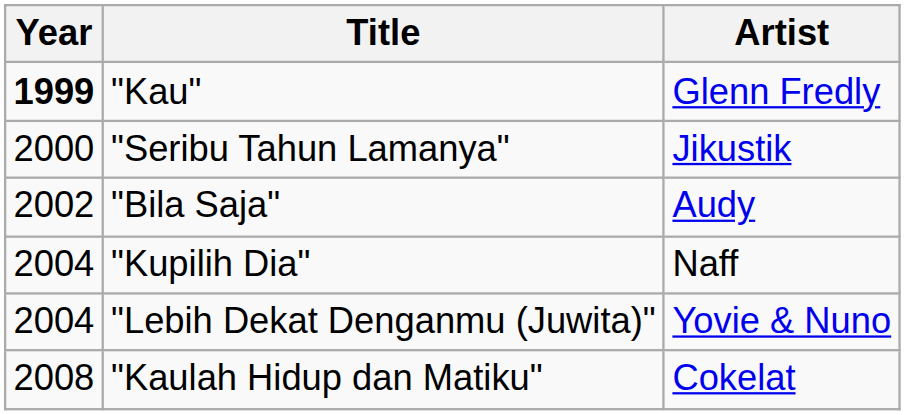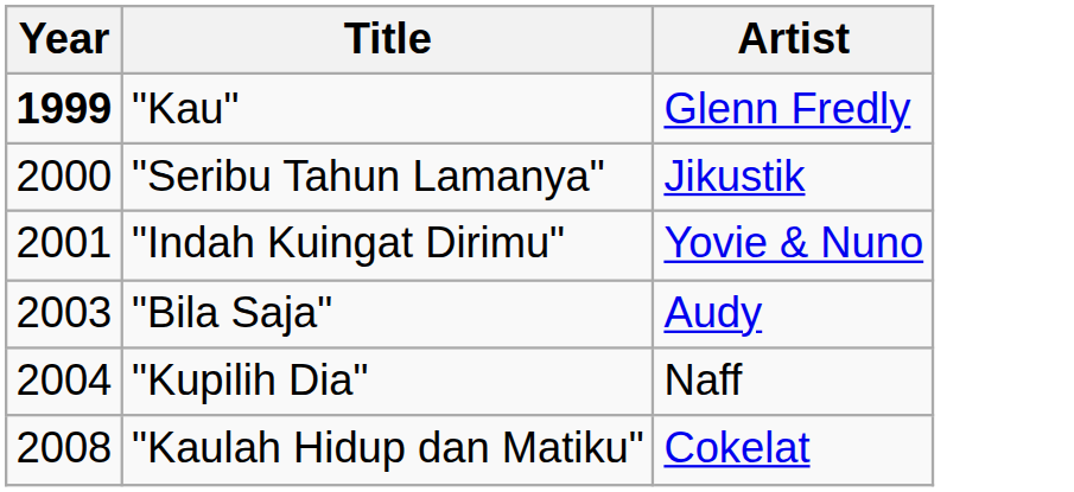+ row: 2001 | "Indah Kuingat Dirimu" | Yovie & Nuno
"Bila Saja" | Year: 2002 -> 2003
- row: 2004 | "Lebih Dekat Denganmu (Juwita)" | Yovie & Nuno
